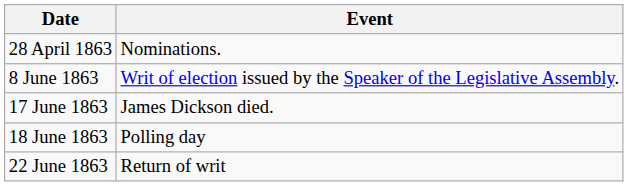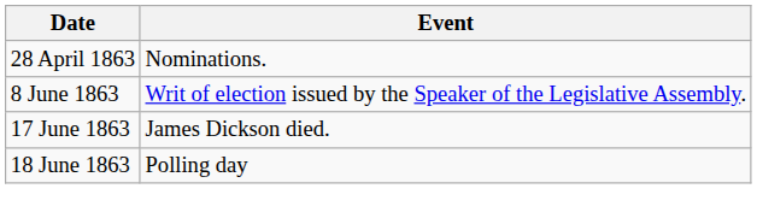- row: 22 June 1863 | Return of writ
